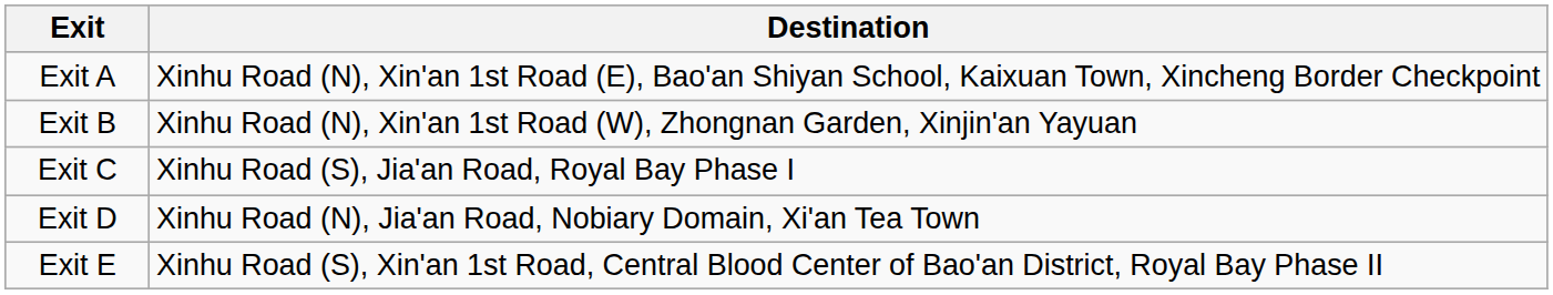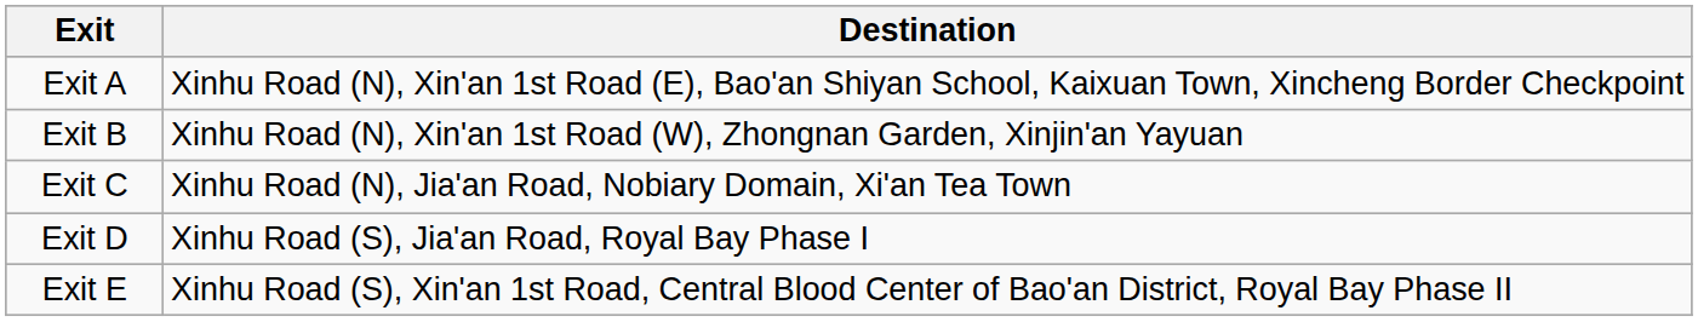Exit C | Destination: Xinhu Road (S), Jia'an Road, Royal Bay Phase I -> Xinhu Road (N), Jia'an Road, Nobiary Domain, Xi'an Tea Town
Exit D | Destination: Xinhu Road (N), Jia'an Road, Nobiary Domain, Xi'an Tea Town -> Xinhu Road (S), Jia'an Road, Royal Bay Phase I
